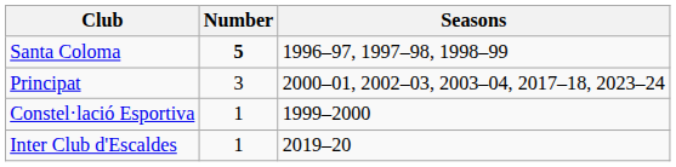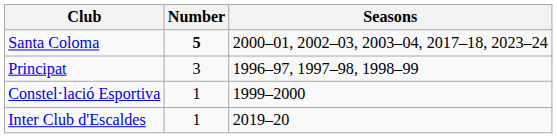Santa Coloma | Seasons: 1996–97, 1997–98, 1998–99 -> 2000–01, 2002–03, 2003–04, 2017–18, 2023–24
Principat | Seasons: 2000–01, 2002–03, 2003–04, 2017–18, 2023–24 -> 1996–97, 1997–98, 1998–99
